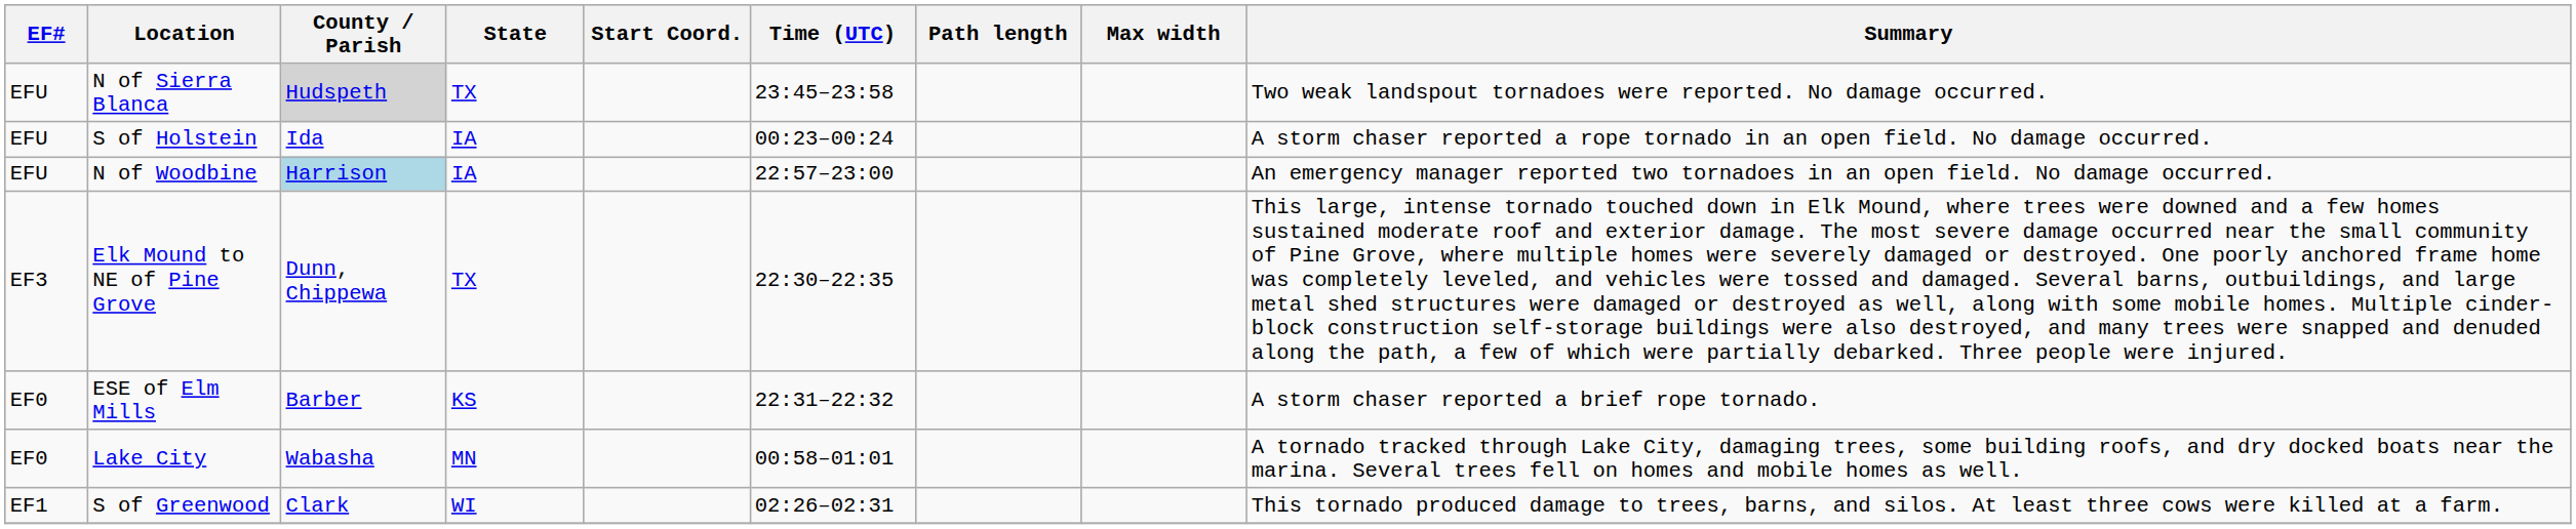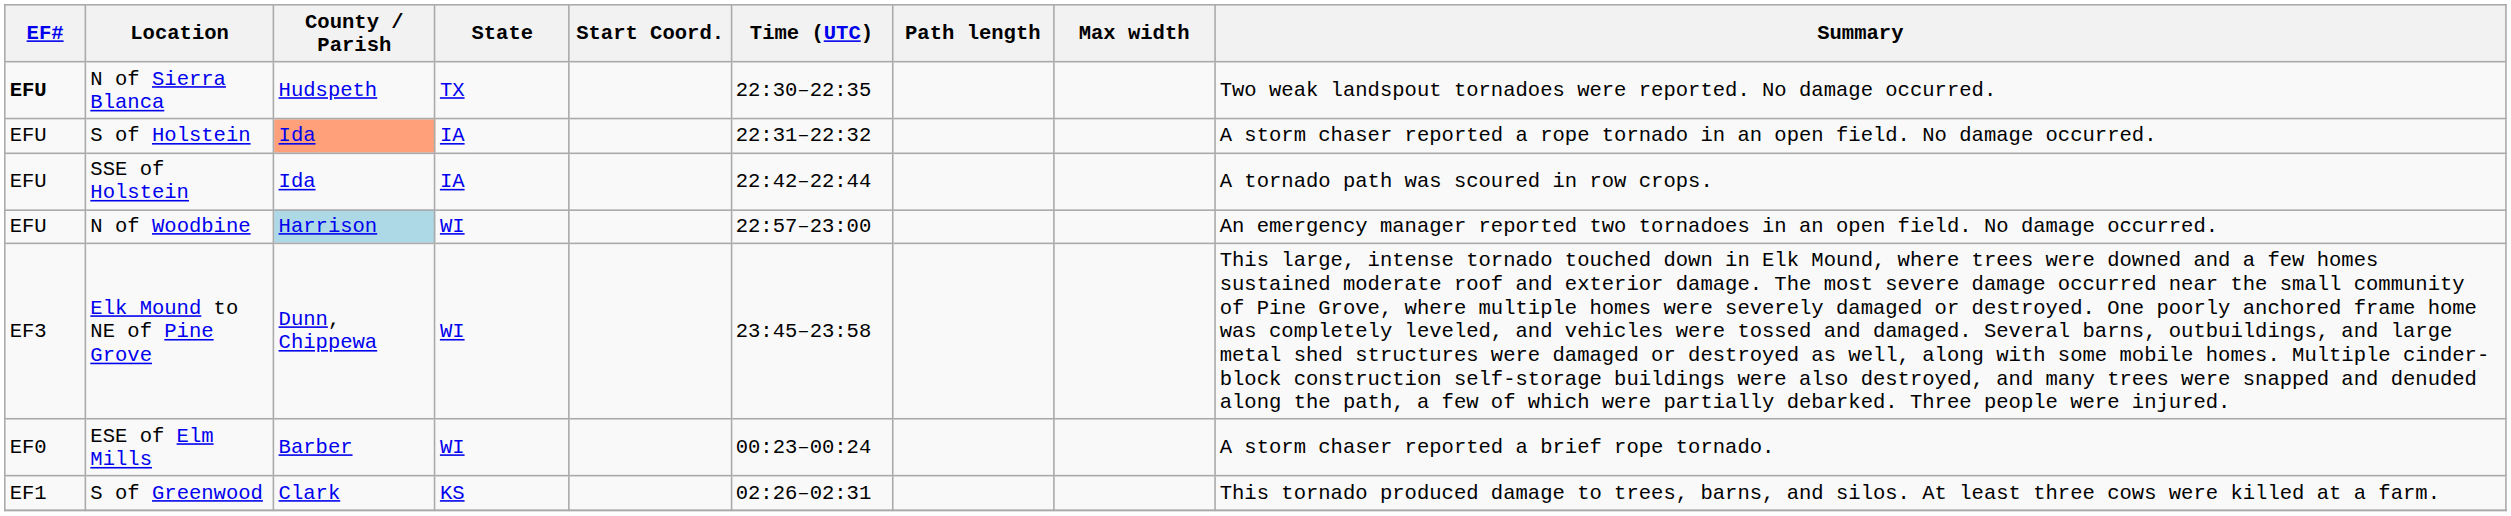N of Sierra Blanca | EF#: normal -> bold
N of Sierra Blanca | County / Parish: lightgrey background -> no background
N of Sierra Blanca | Time (UTC): 23:45–23:58 -> 22:30–22:35
S of Holstein | County / Parish: no background -> lightsalmon background
S of Holstein | Time (UTC): 00:23–00:24 -> 22:31–22:32
+ row: EFU | SSE of Holstein | Ida | IA | 22:42–22:44 | A tornado path was scoured in row crops.
N of Woodbine | State: IA -> WI
Elk Mound to NE of Pine Grove | State: TX -> WI
Elk Mound to NE of Pine Grove | Time (UTC): 22:30–22:35 -> 23:45–23:58
ESE of Elm Mills | State: KS -> WI
ESE of Elm Mills | Time (UTC): 22:31–22:32 -> 00:23–00:24
- row: EF0 | Lake City | Wabasha | MN | 00:58–01:01 | A tornado tracked through Lake City, damaging trees, some building roofs, and dry docked boats near the marina. Several trees fell on homes and mobile homes as well.
S of Greenwood | State: WI -> KS
